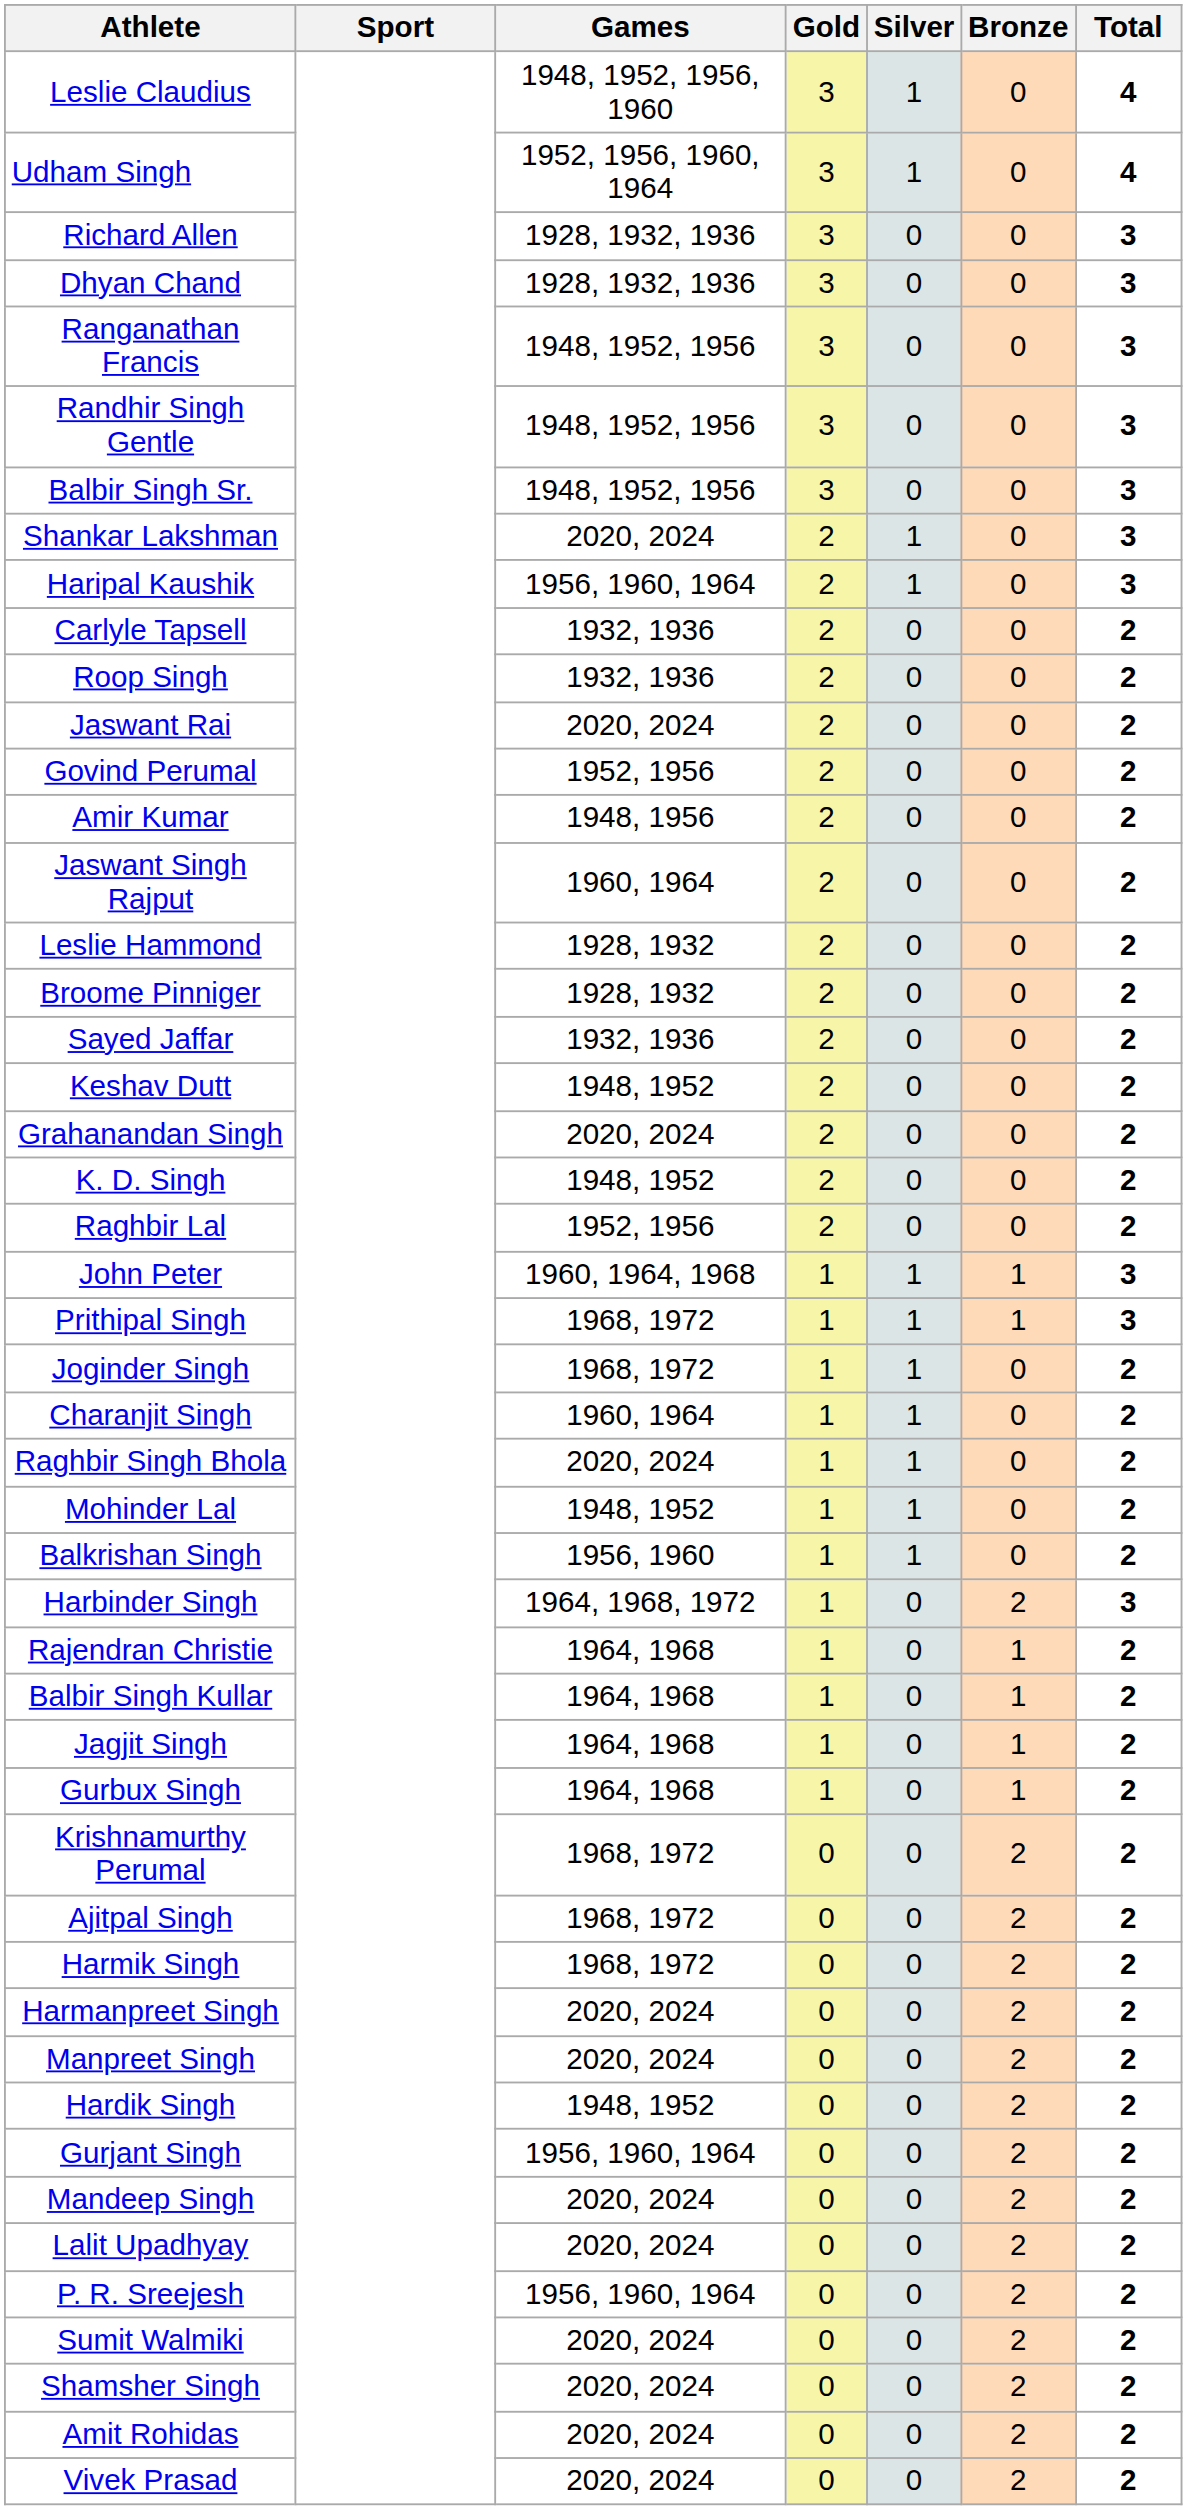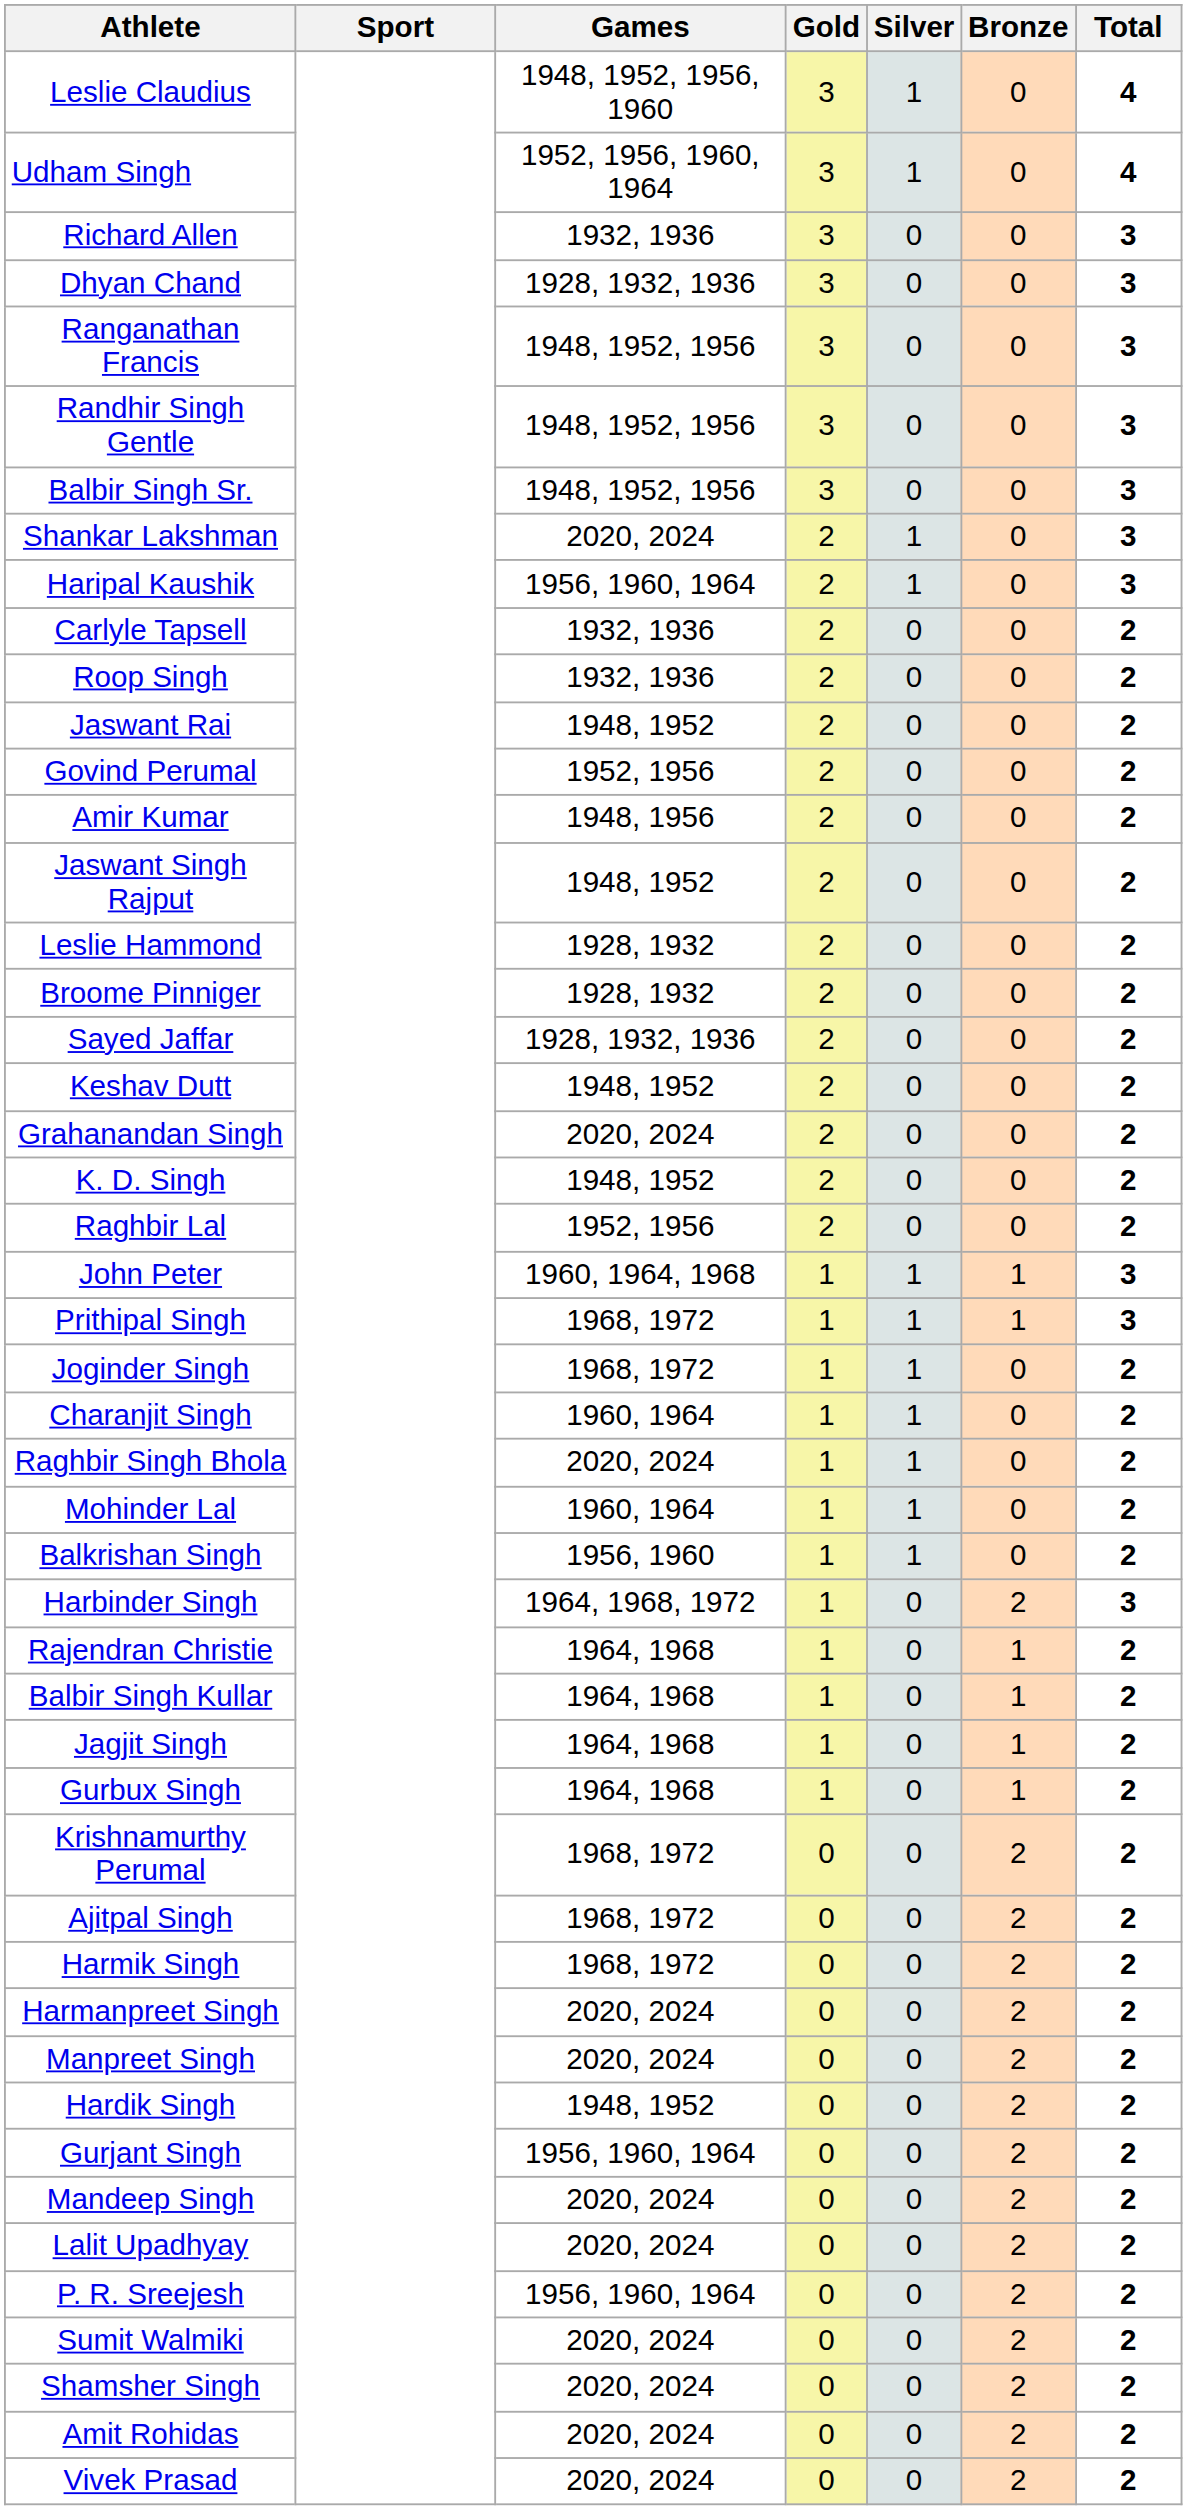Richard Allen | Games: 1928, 1932, 1936 -> 1932, 1936
Jaswant Rai | Games: 2020, 2024 -> 1948, 1952
Jaswant Singh Rajput | Games: 1960, 1964 -> 1948, 1952
Sayed Jaffar | Games: 1932, 1936 -> 1928, 1932, 1936
Mohinder Lal | Games: 1948, 1952 -> 1960, 1964
